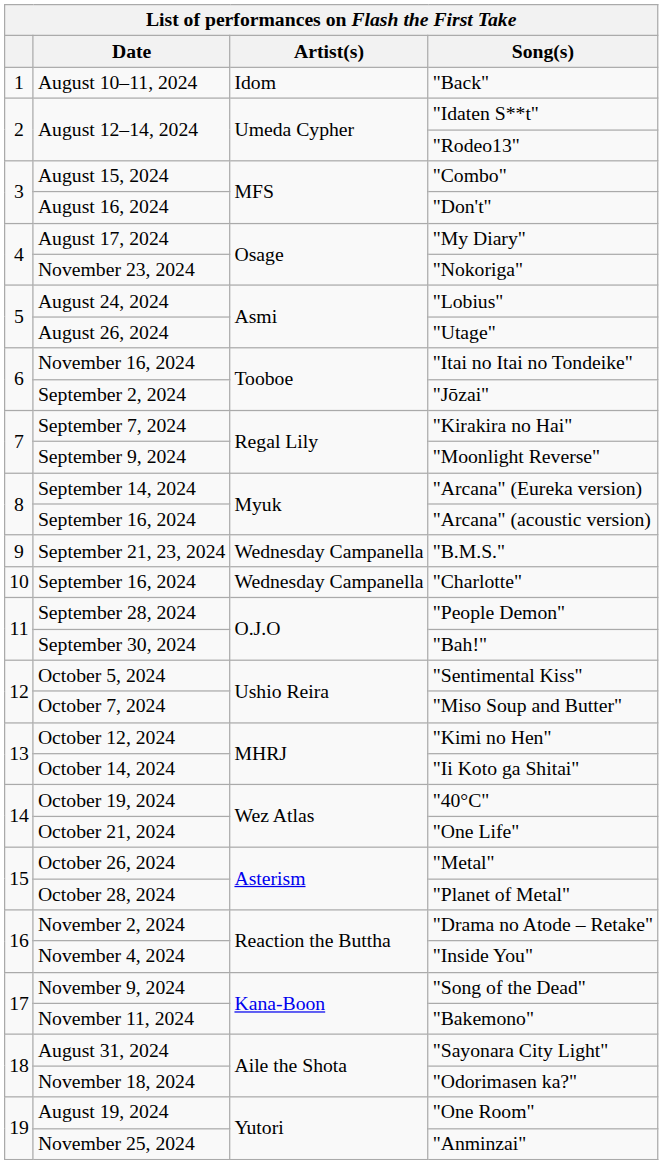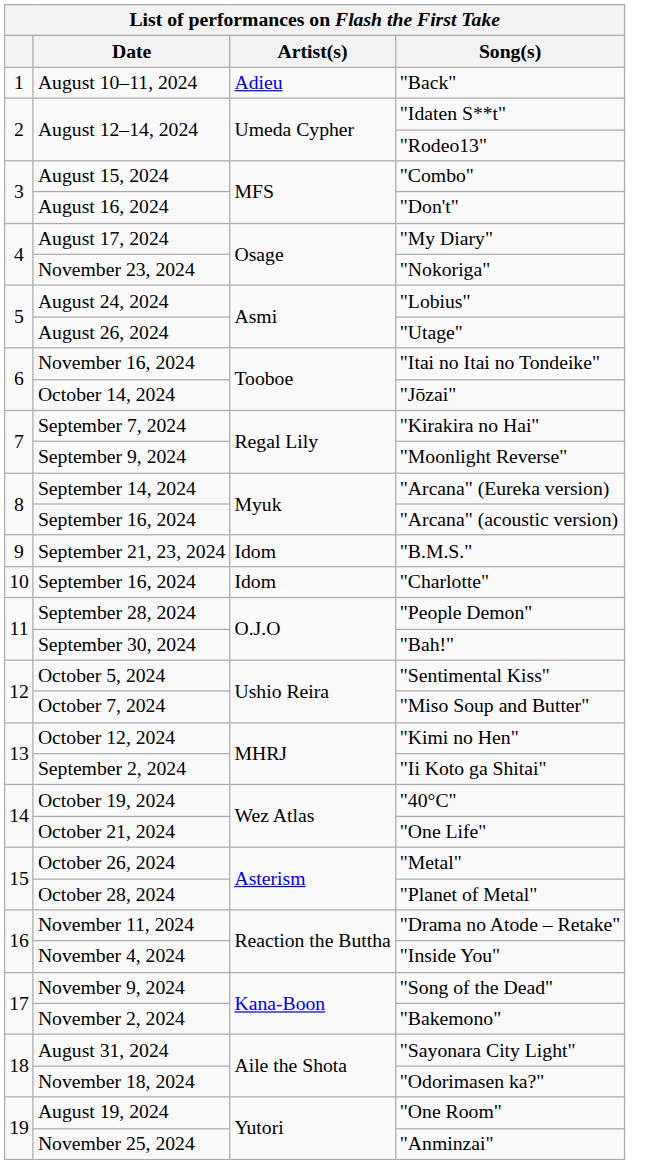"Back" | Artist(s): Idom -> Adieu
"Jōzai" | Date: September 2, 2024 -> October 14, 2024
"B.M.S." | Artist(s): Wednesday Campanella -> Idom
"Charlotte" | Artist(s): Wednesday Campanella -> Idom
"Ii Koto ga Shitai" | Date: October 14, 2024 -> September 2, 2024
"Drama no Atode – Retake" | Date: November 2, 2024 -> November 11, 2024
"Bakemono" | Date: November 11, 2024 -> November 2, 2024
